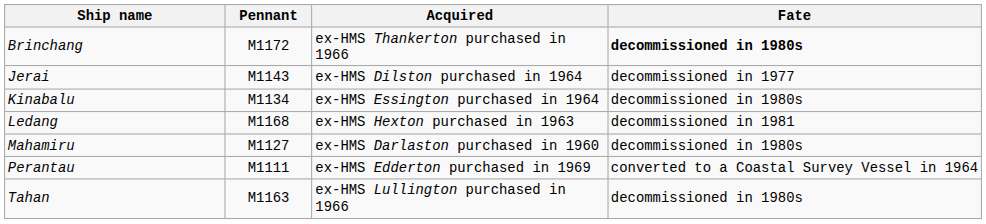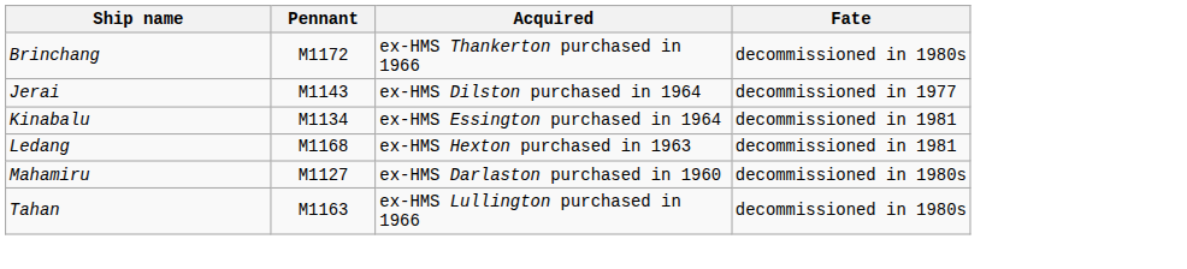Brinchang | Fate: bold -> normal
Kinabalu | Fate: decommissioned in 1980s -> decommissioned in 1981
- row: Perantau | M1111 | ex-HMS Edderton purchased in 1969 | converted to a Coastal Survey Vessel in 1964
